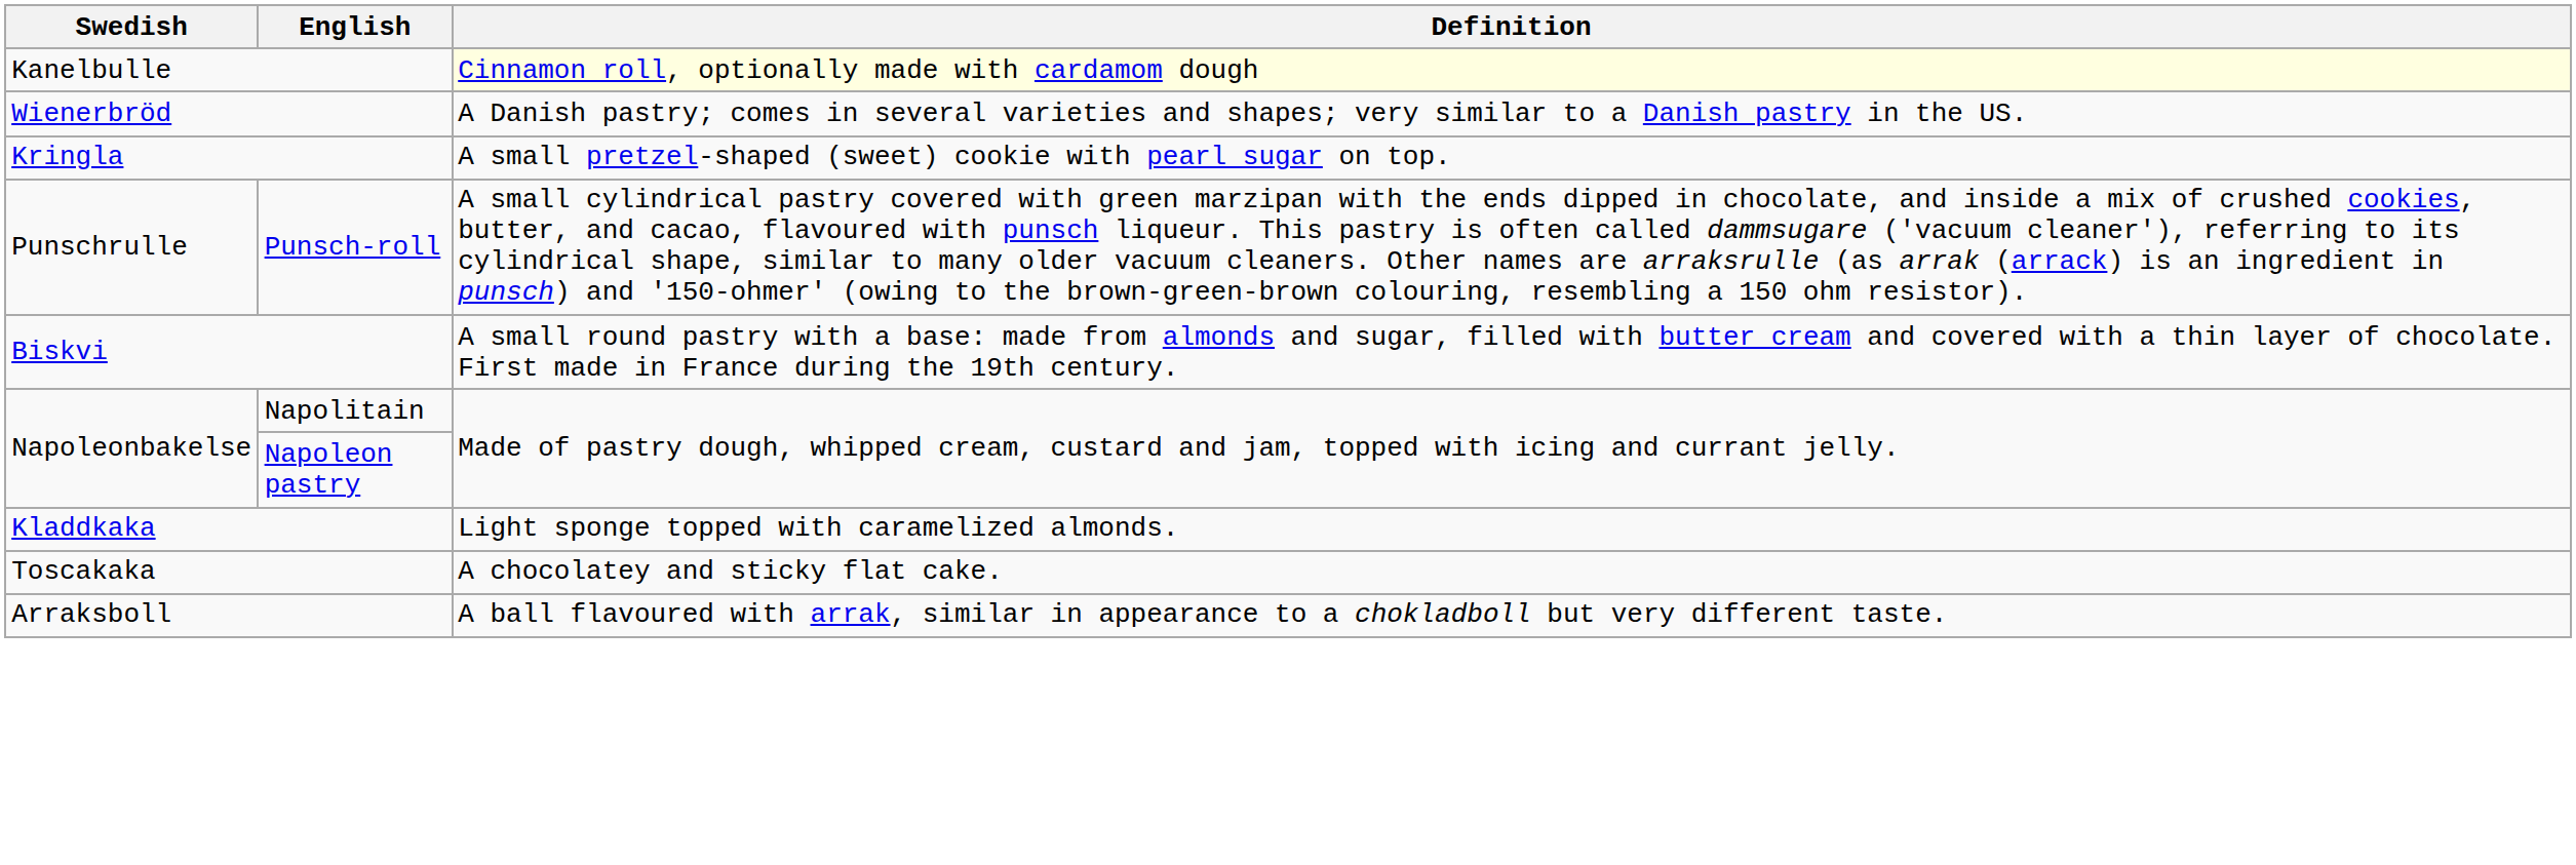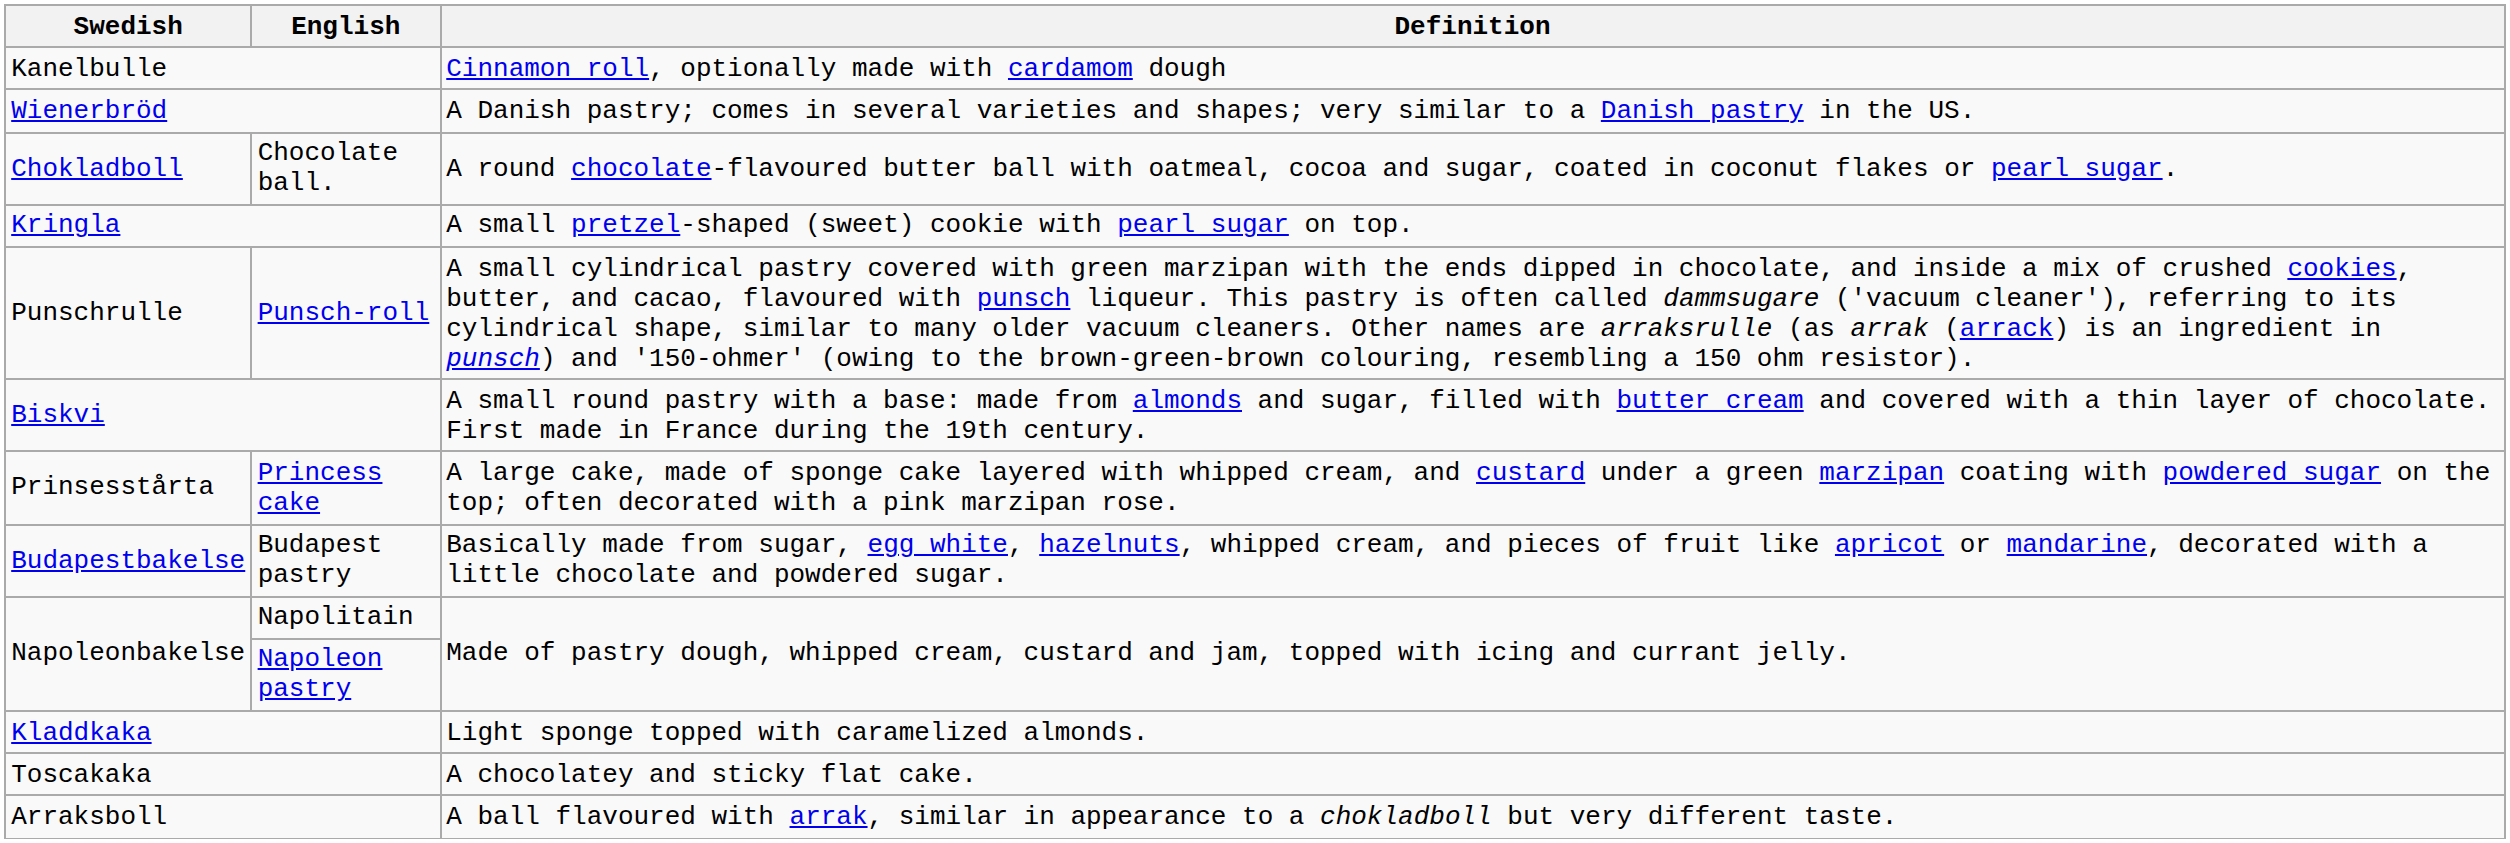Kanelbulle | Definition: lightyellow background -> no background
+ row: Chokladboll | Chocolate ball. | A round chocolate-flavoured butter ball with oatmeal, cocoa and sugar, coated in coconut flakes or pearl sugar.
+ row: Prinsesstårta | Princess cake | A large cake, made of sponge cake layered with whipped cream, and custard under a green marzipan coating with powdered sugar on the top; often decorated with a pink marzipan rose.
+ row: Budapestbakelse | Budapest pastry | Basically made from sugar, egg white, hazelnuts, whipped cream, and pieces of fruit like apricot or mandarine, decorated with a little chocolate and powdered sugar.
